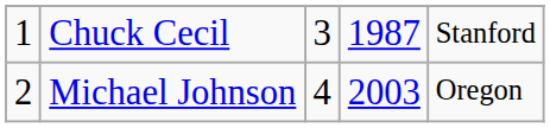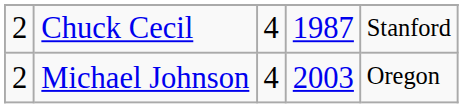Chuck Cecil | column 1: 1 -> 2
Chuck Cecil | column 3: 3 -> 4
